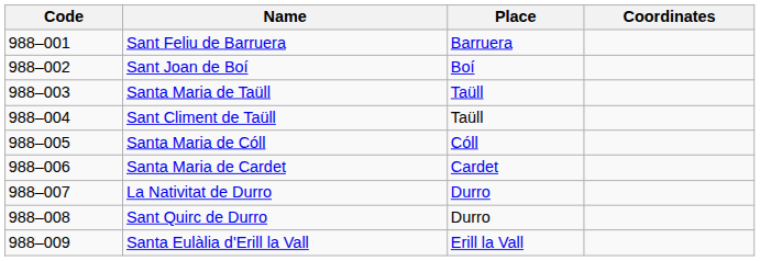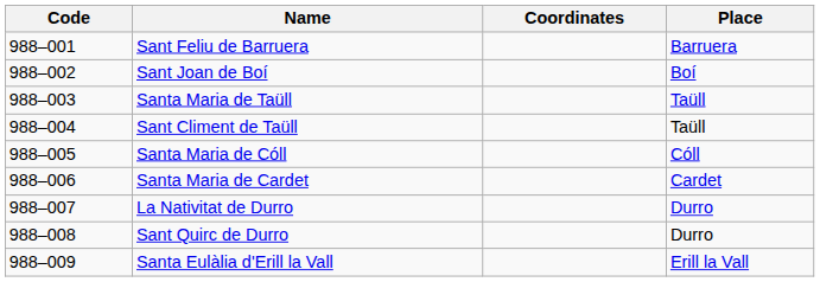columns swapped: Place <-> Coordinates
